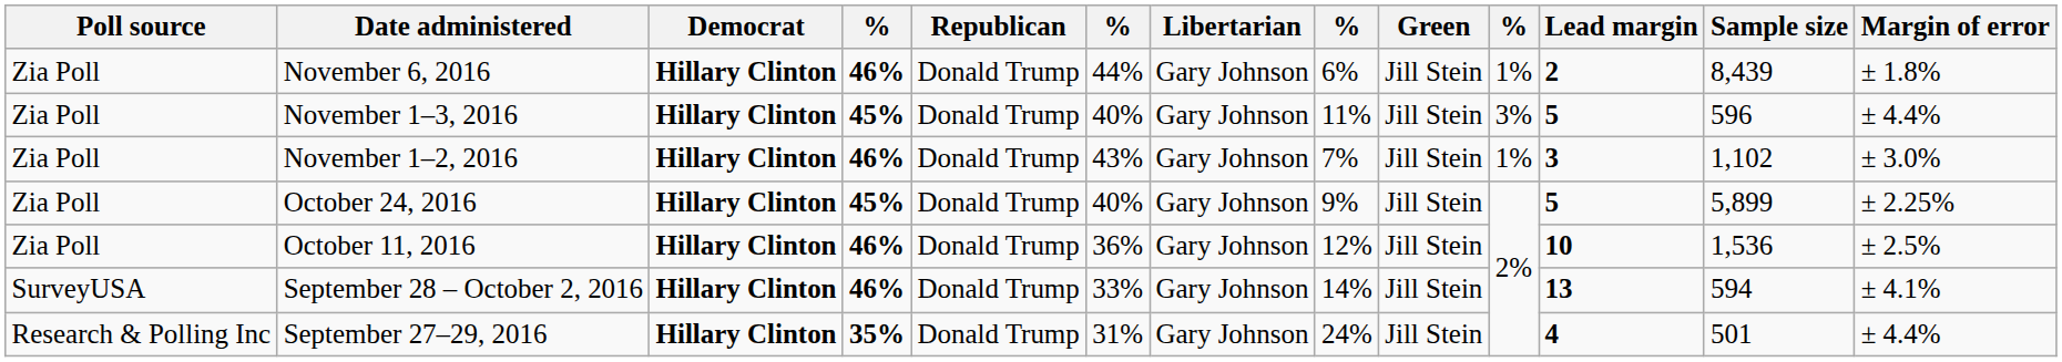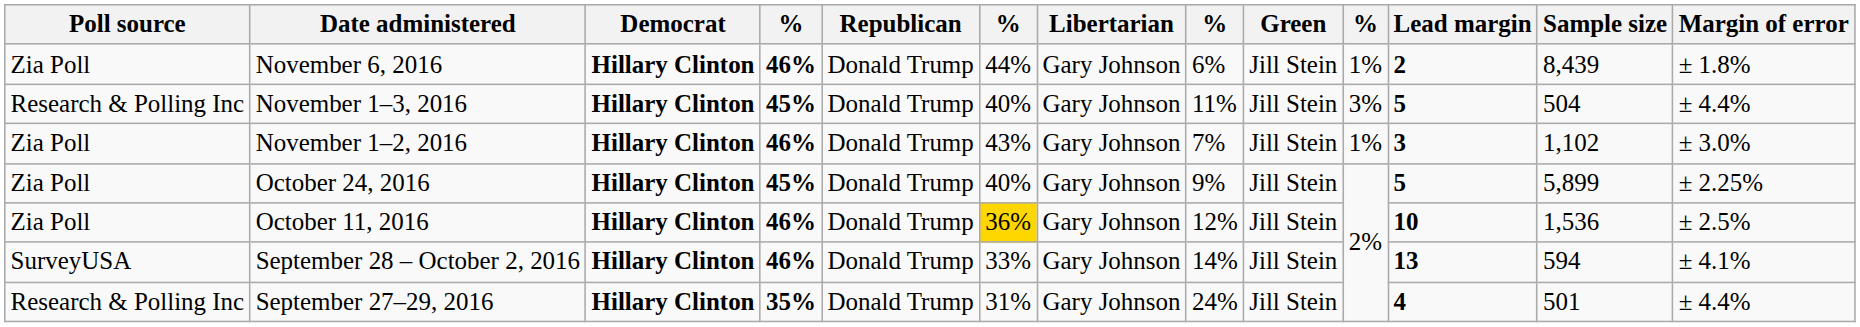November 1–3, 2016 | Poll source: Zia Poll -> Research & Polling Inc
November 1–3, 2016 | Sample size: 596 -> 504
October 11, 2016 | column 6: no background -> gold background
